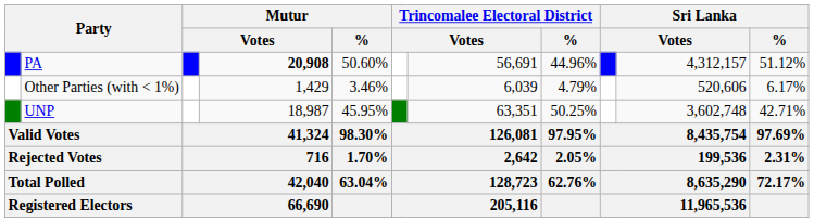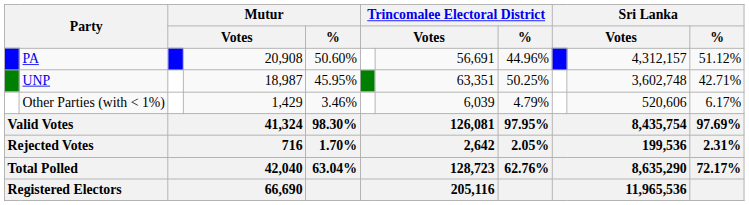PA | column 4: bold -> normal
rows swapped: UNP <-> Other Parties (with < 1%)
